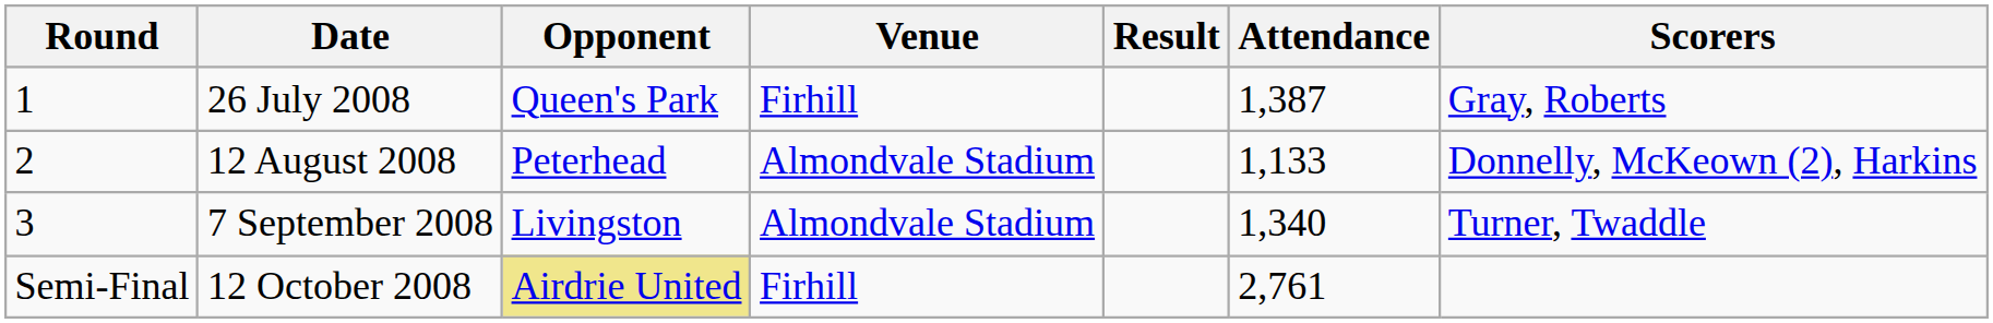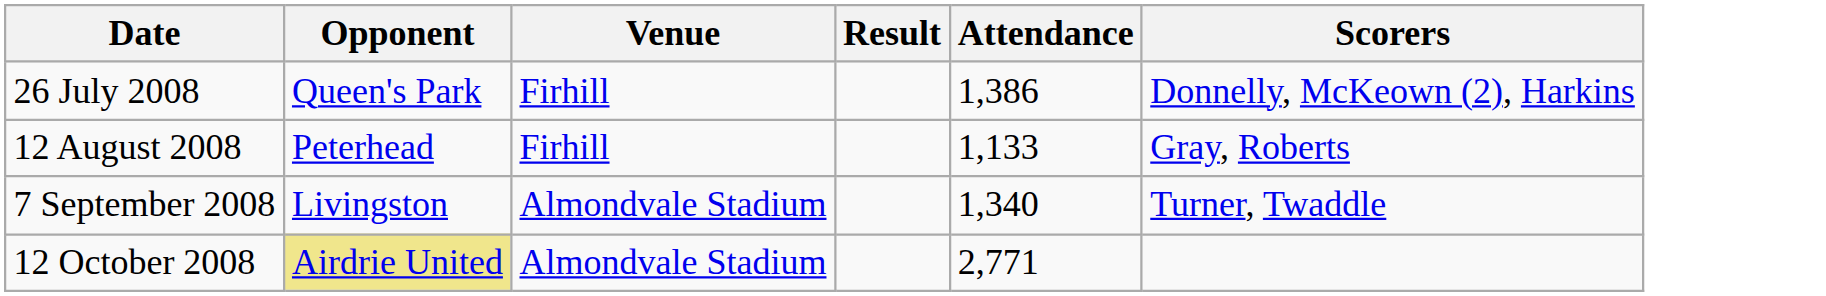- column: Round | 1 | 2 | 3 | Semi-Final
26 July 2008 | Attendance: 1,387 -> 1,386
26 July 2008 | Scorers: Gray, Roberts -> Donnelly, McKeown (2), Harkins
12 August 2008 | Venue: Almondvale Stadium -> Firhill
12 August 2008 | Scorers: Donnelly, McKeown (2), Harkins -> Gray, Roberts
12 October 2008 | Venue: Firhill -> Almondvale Stadium
12 October 2008 | Attendance: 2,761 -> 2,771
